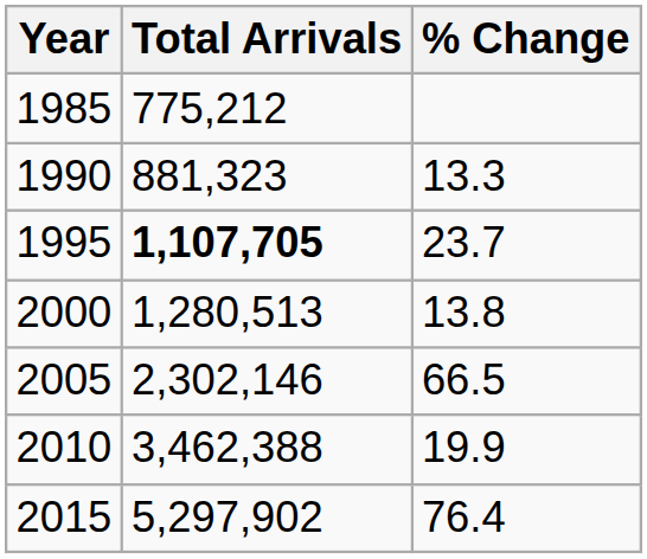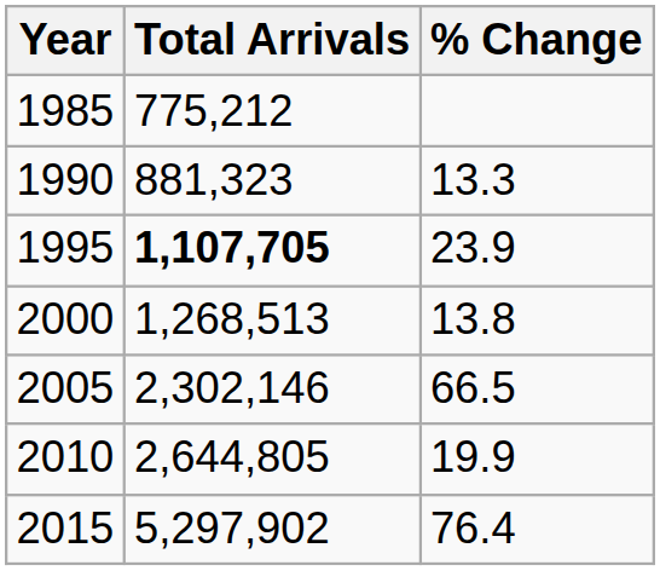1995 | % Change: 23.7 -> 23.9
2000 | Total Arrivals: 1,280,513 -> 1,268,513
2010 | Total Arrivals: 3,462,388 -> 2,644,805
